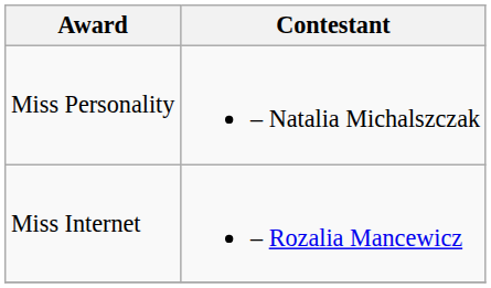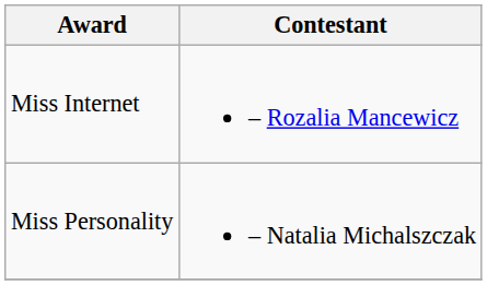rows swapped: Miss Internet <-> Miss Personality
